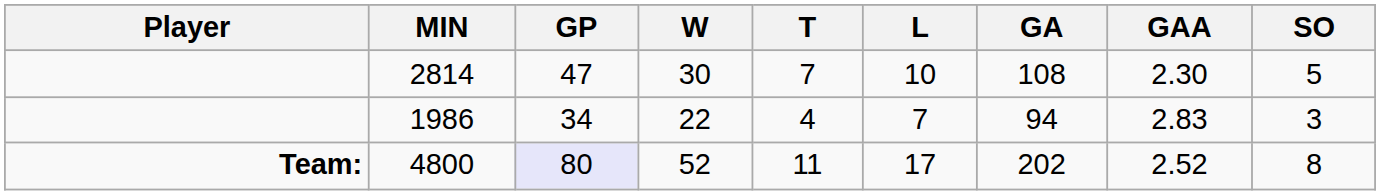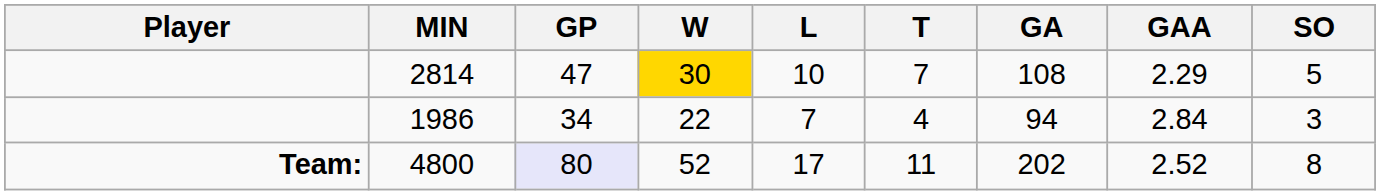columns swapped: L <-> T
2814 | W: no background -> gold background
2814 | GAA: 2.30 -> 2.29
1986 | GAA: 2.83 -> 2.84
